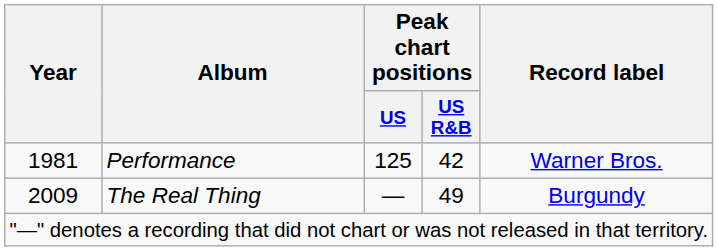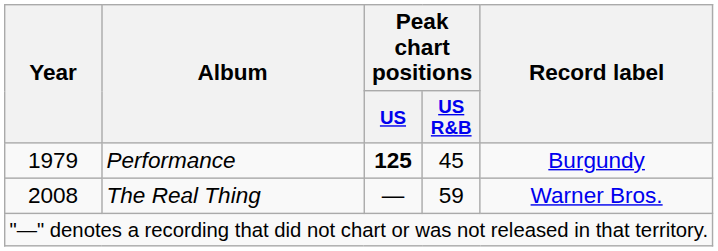Performance | Year: 1981 -> 1979
Performance | Peak chart positions / US: normal -> bold
Performance | Peak chart positions / US R&B: 42 -> 45
Performance | Record label: Warner Bros. -> Burgundy
The Real Thing | Year: 2009 -> 2008
The Real Thing | Peak chart positions / US R&B: 49 -> 59
The Real Thing | Record label: Burgundy -> Warner Bros.
